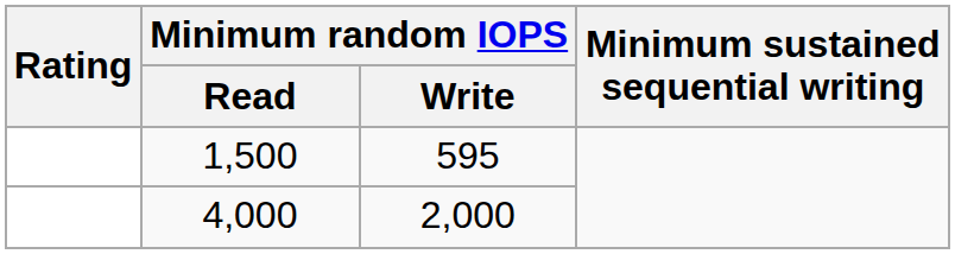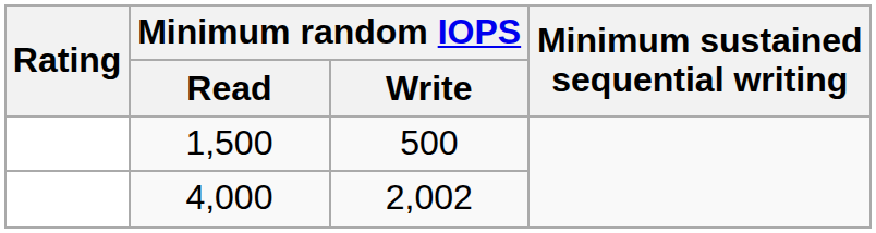1,500 | Minimum random IOPS / Write: 595 -> 500
4,000 | Minimum random IOPS / Write: 2,000 -> 2,002
